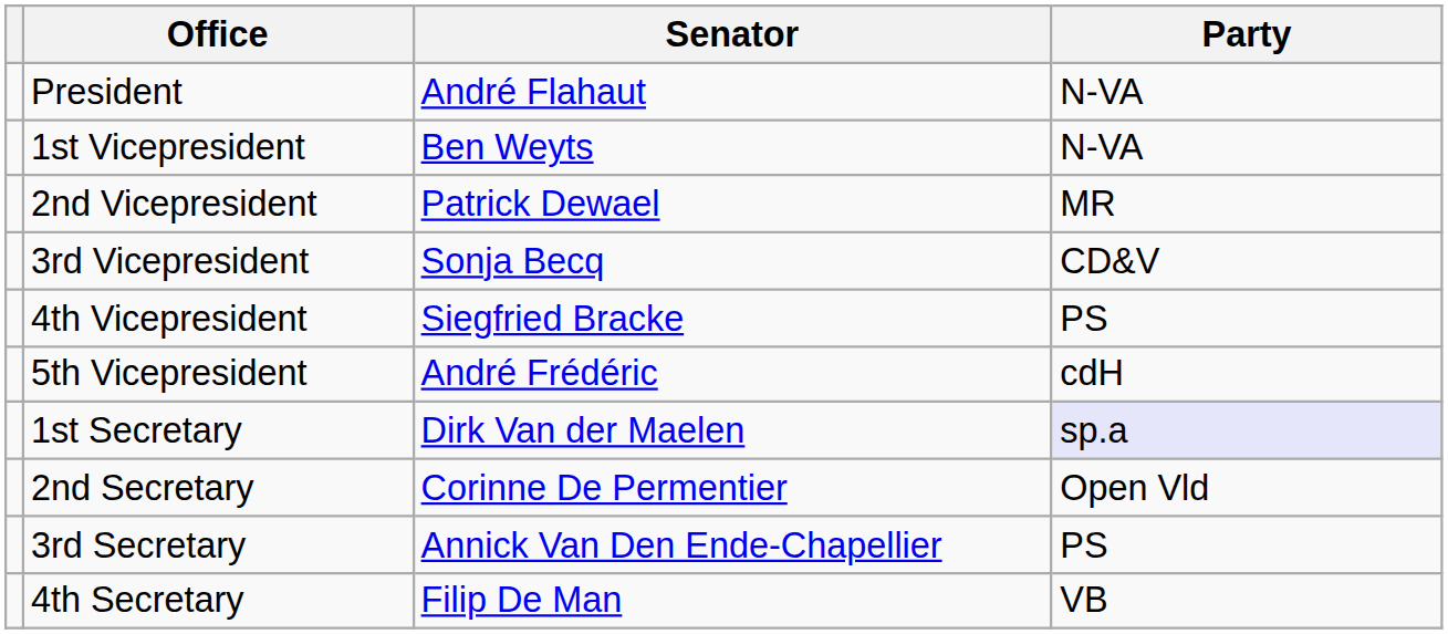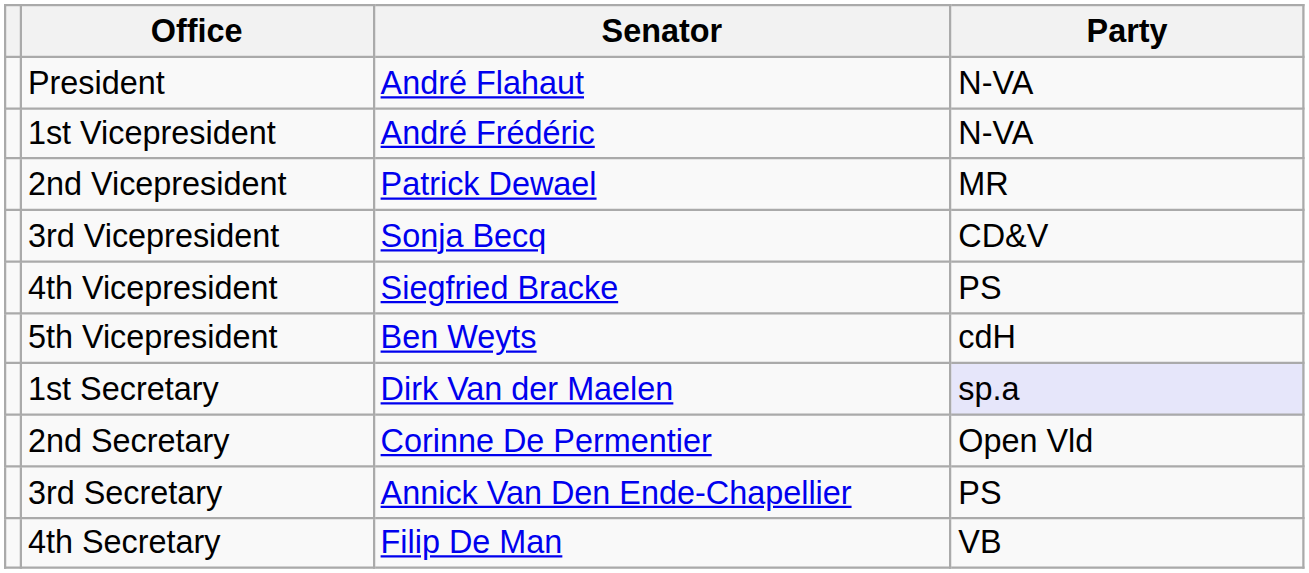1st Vicepresident | Senator: Ben Weyts -> André Frédéric
5th Vicepresident | Senator: André Frédéric -> Ben Weyts
